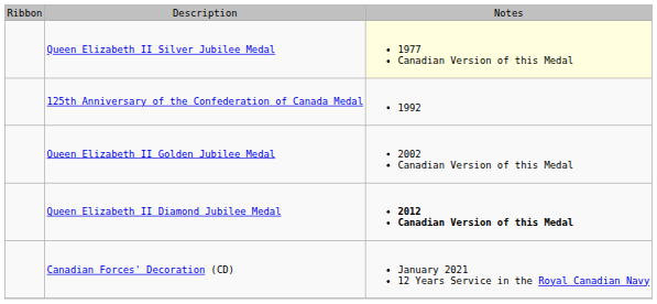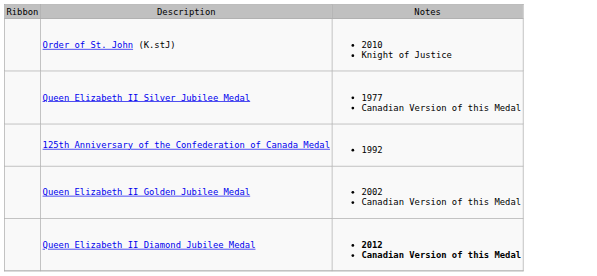+ row: Order of St. John (K.stJ) | 2010 Knight of Justice
Queen Elizabeth II Silver Jubilee Medal | column 3: lightyellow background -> no background
- row: Canadian Forces' Decoration (CD) | January 2021 12 Years Service in the Royal Canadian Navy
